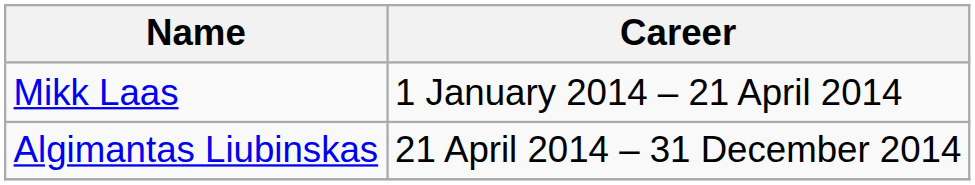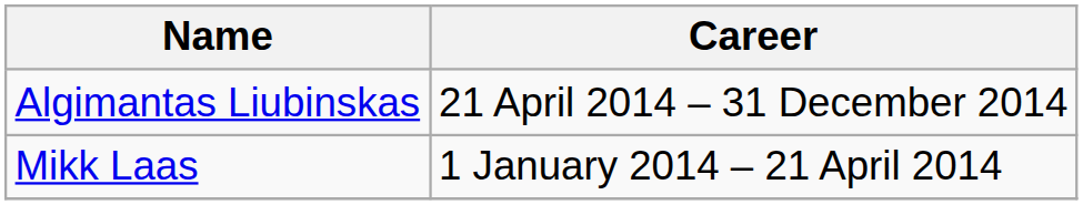rows swapped: Mikk Laas <-> Algimantas Liubinskas
